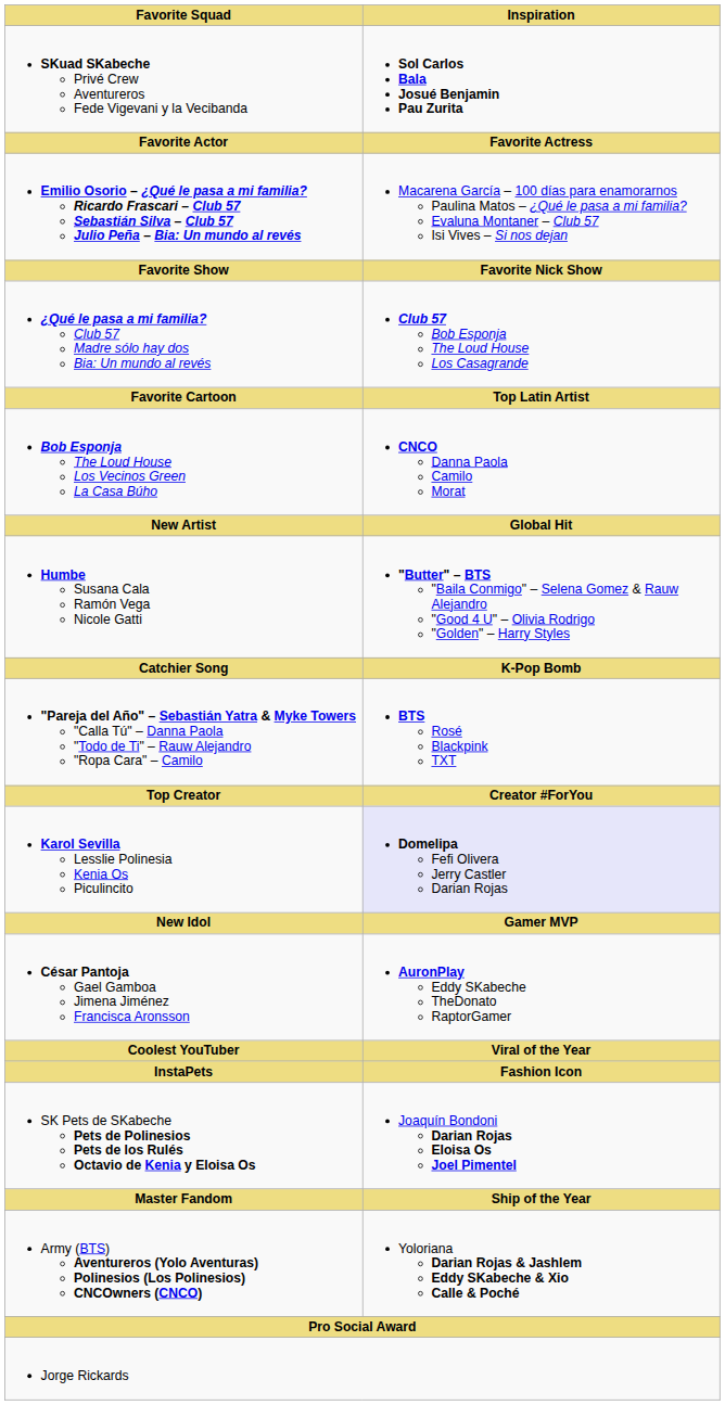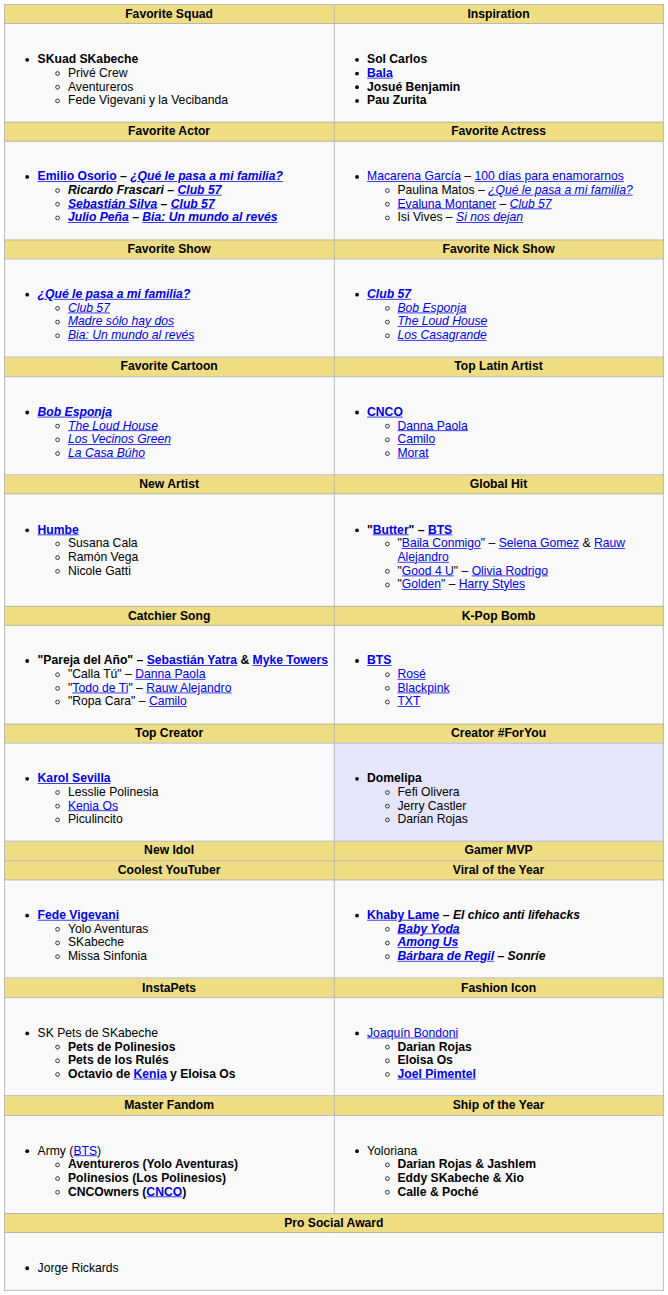- row: César Pantoja Gael Gamboa Jimena Jiménez Francisca Aronsson | AuronPlay Eddy SKabeche TheDonato RaptorGamer
+ row: Fede Vigevani Yolo Aventuras SKabeche Missa Sinfonia | Khaby Lame – El chico anti lifehacks Baby Yoda Among Us Bárbara de Regil – Sonríe
